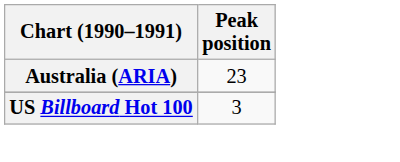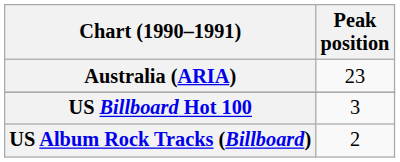+ row: US Album Rock Tracks (Billboard) | 2
